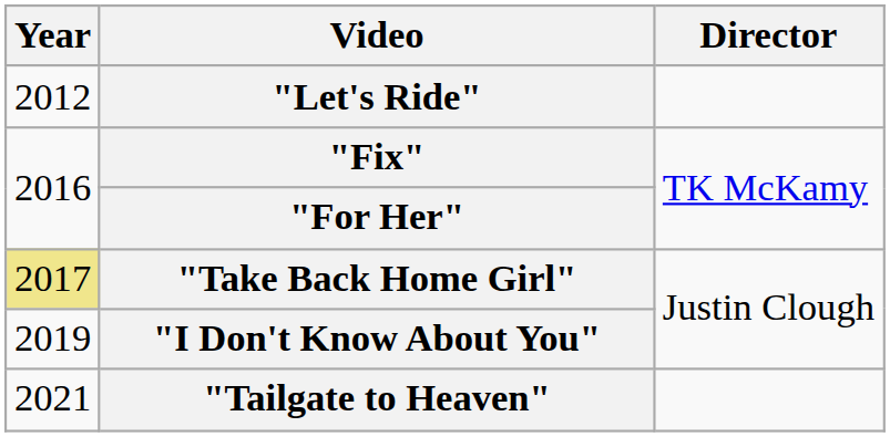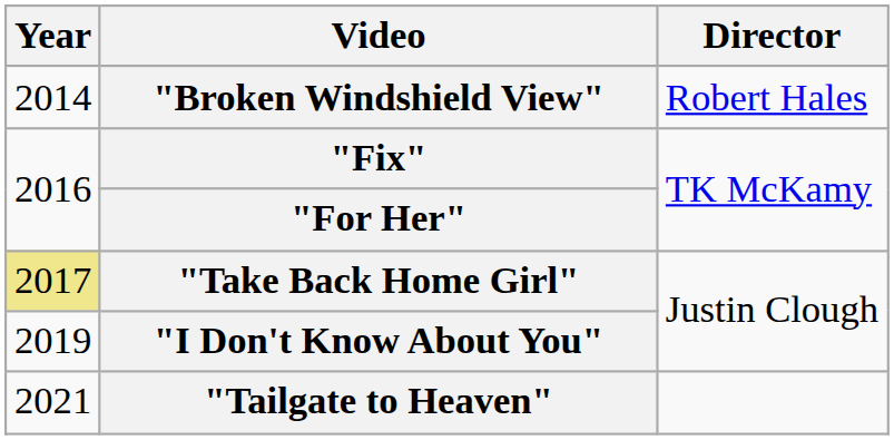- row: 2012 | "Let's Ride"
+ row: 2014 | "Broken Windshield View" | Robert Hales
